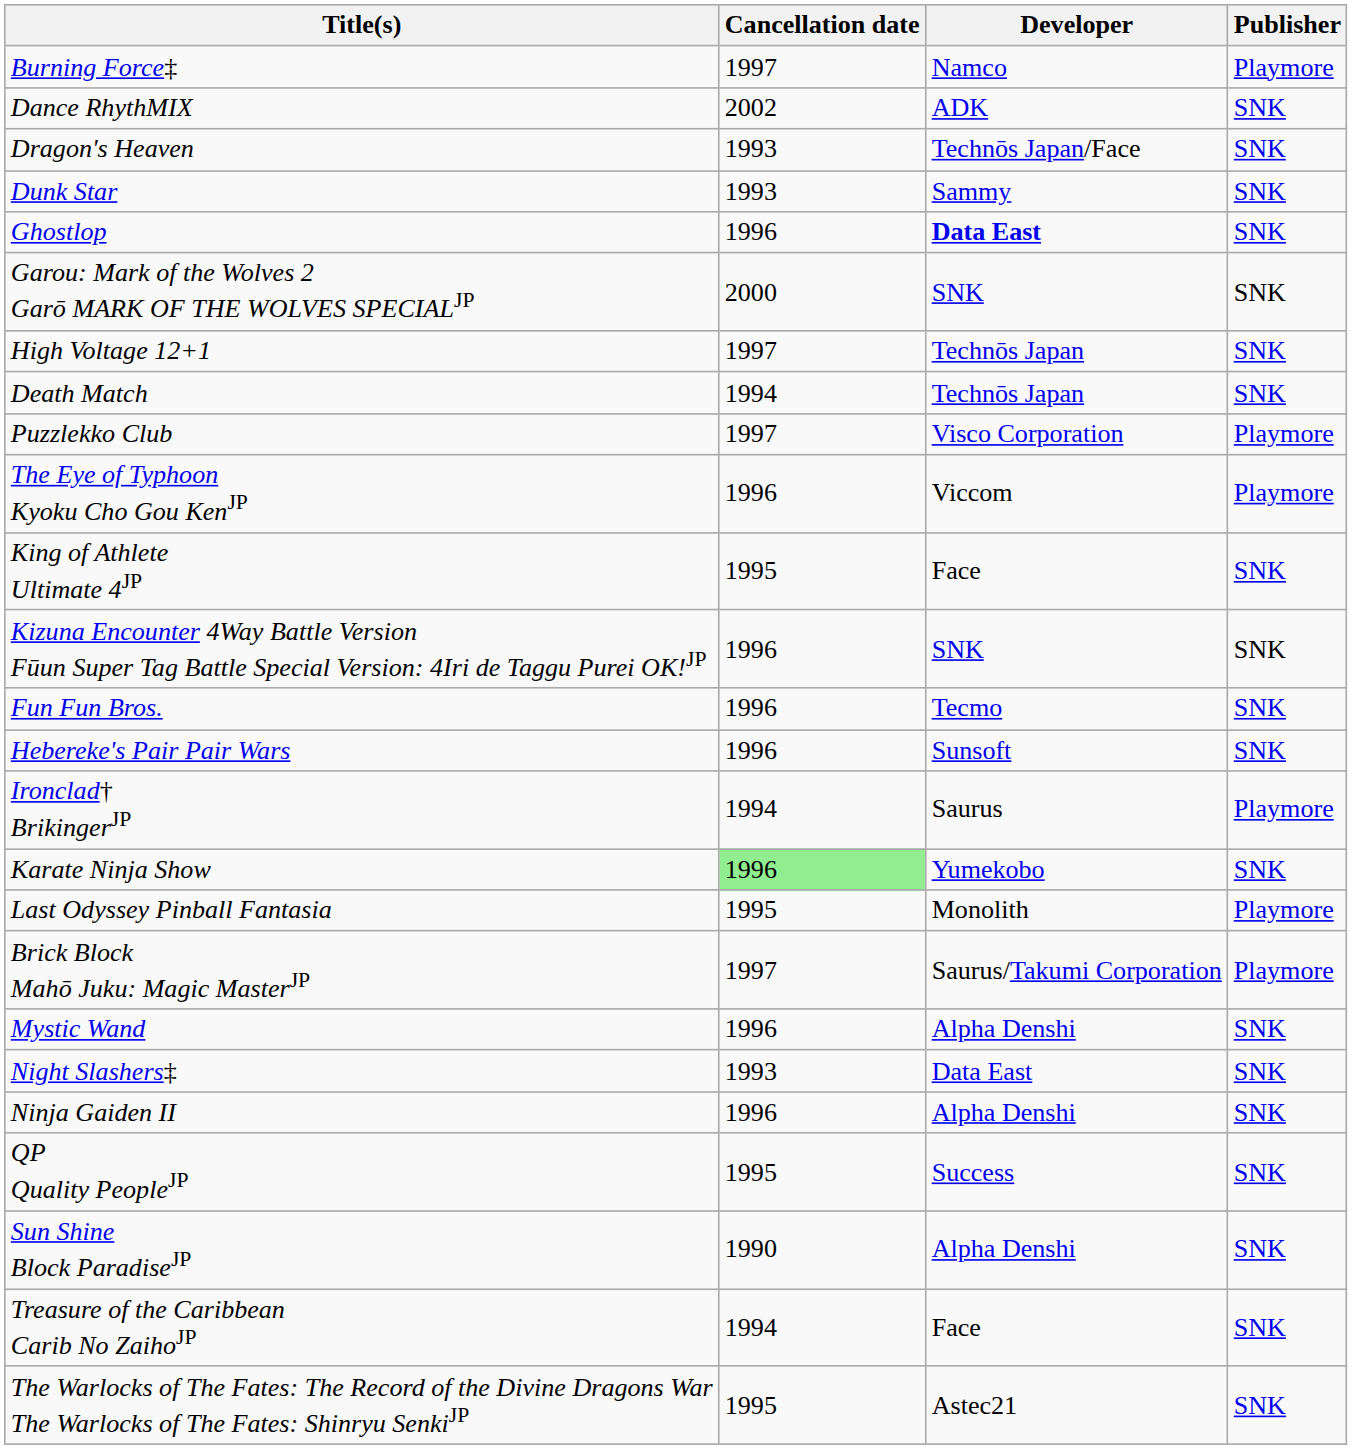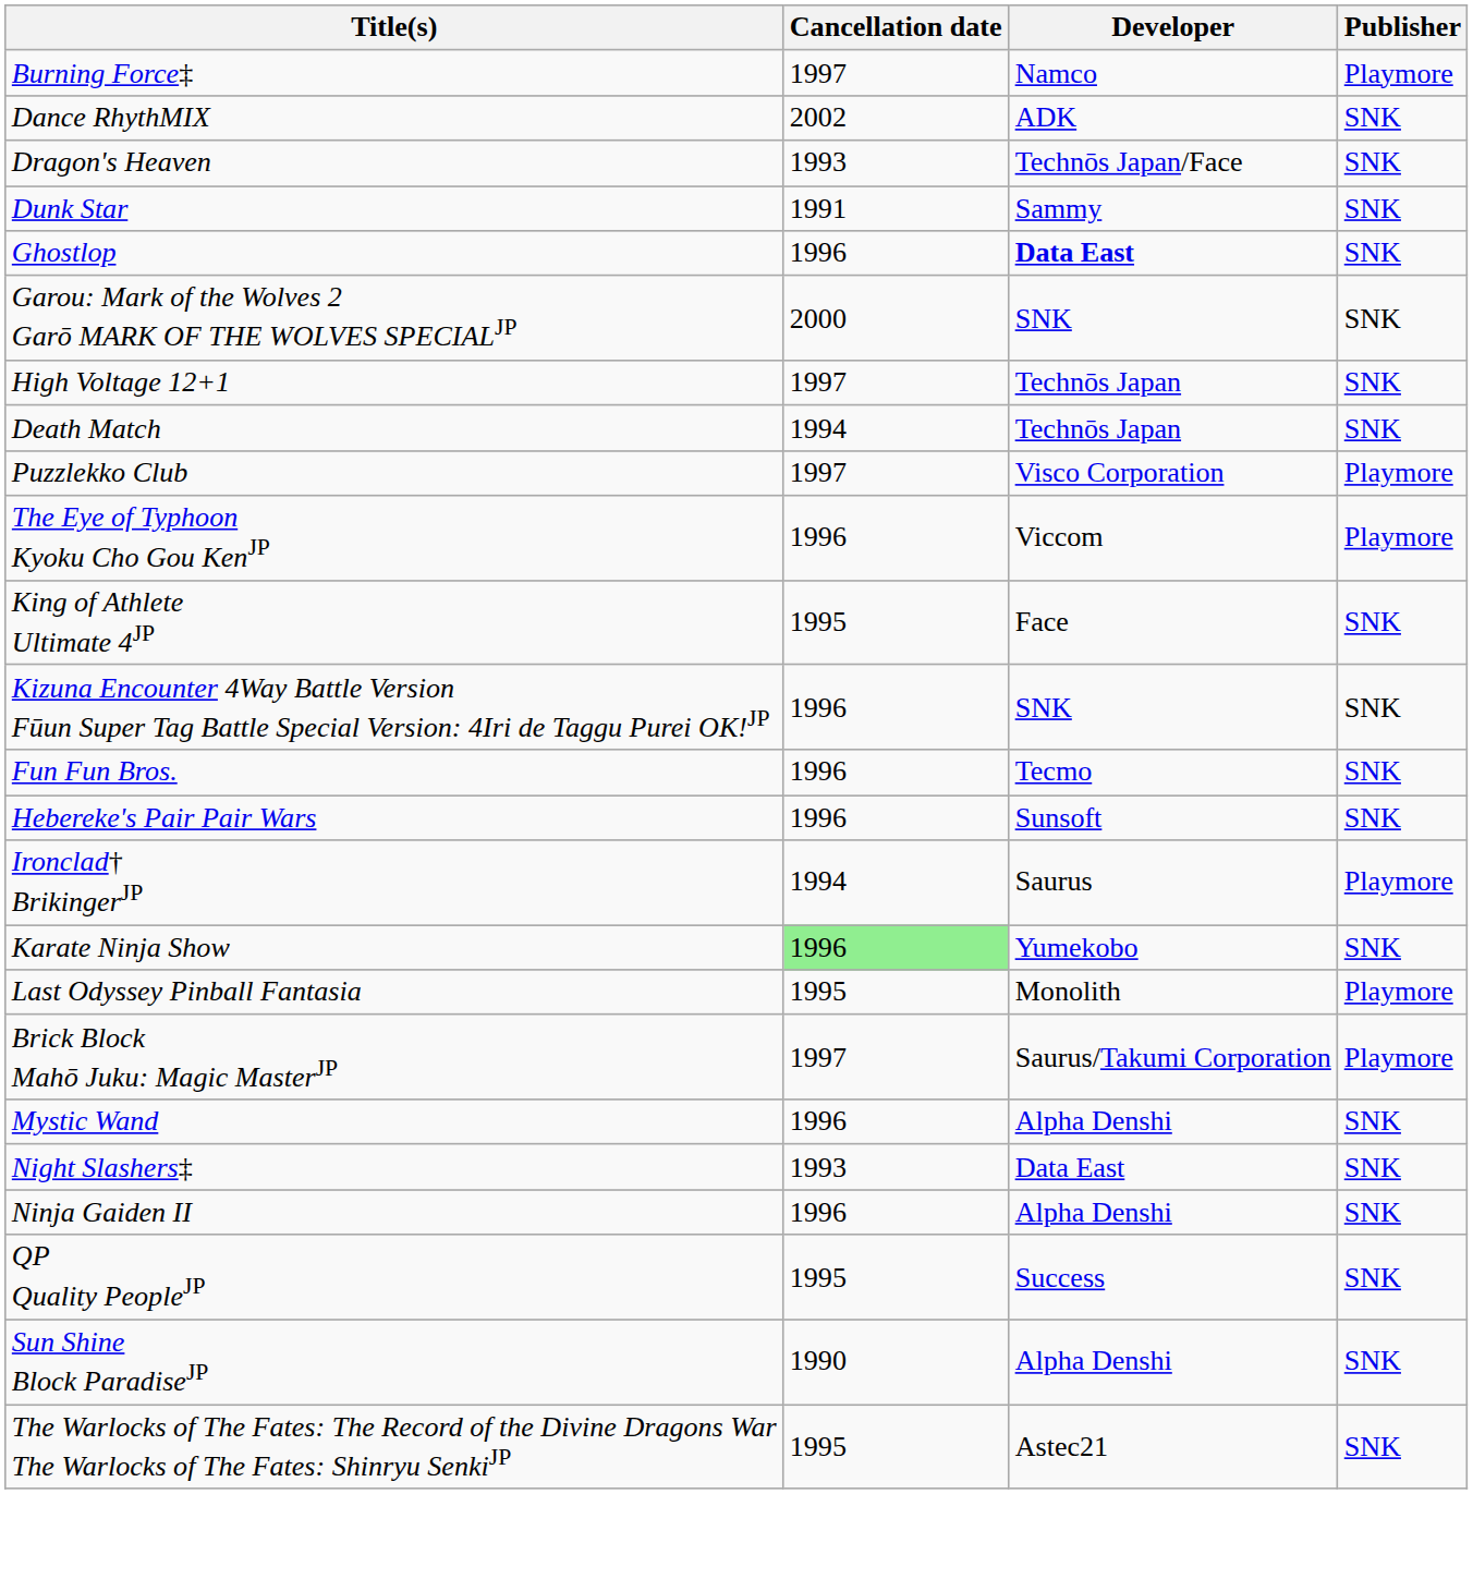Dunk Star | Cancellation date: 1993 -> 1991
- row: Treasure of the Caribbean Carib No ZaihoJP | 1994 | Face | SNK
